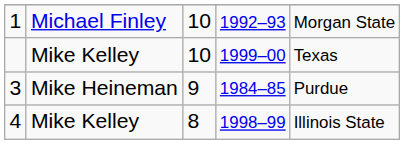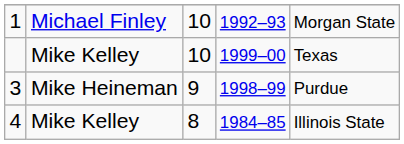3 | column 4: 1984–85 -> 1998–99
4 | column 4: 1998–99 -> 1984–85
